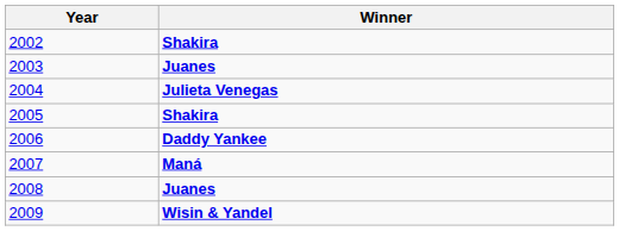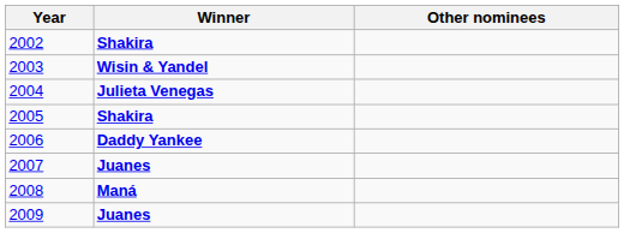+ column: Other nominees
2003 | Winner: Juanes -> Wisin & Yandel
2007 | Winner: Maná -> Juanes
2008 | Winner: Juanes -> Maná
2009 | Winner: Wisin & Yandel -> Juanes
